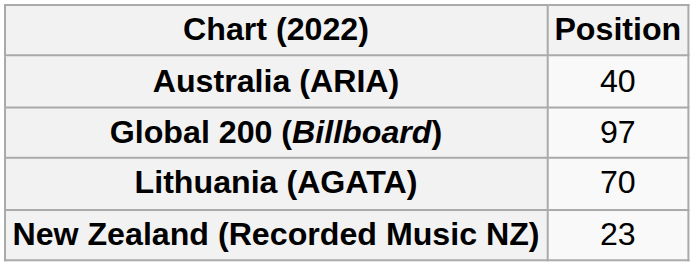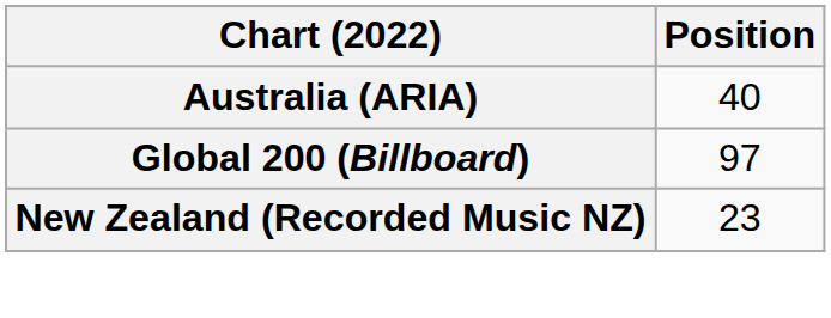- row: Lithuania (AGATA) | 70
